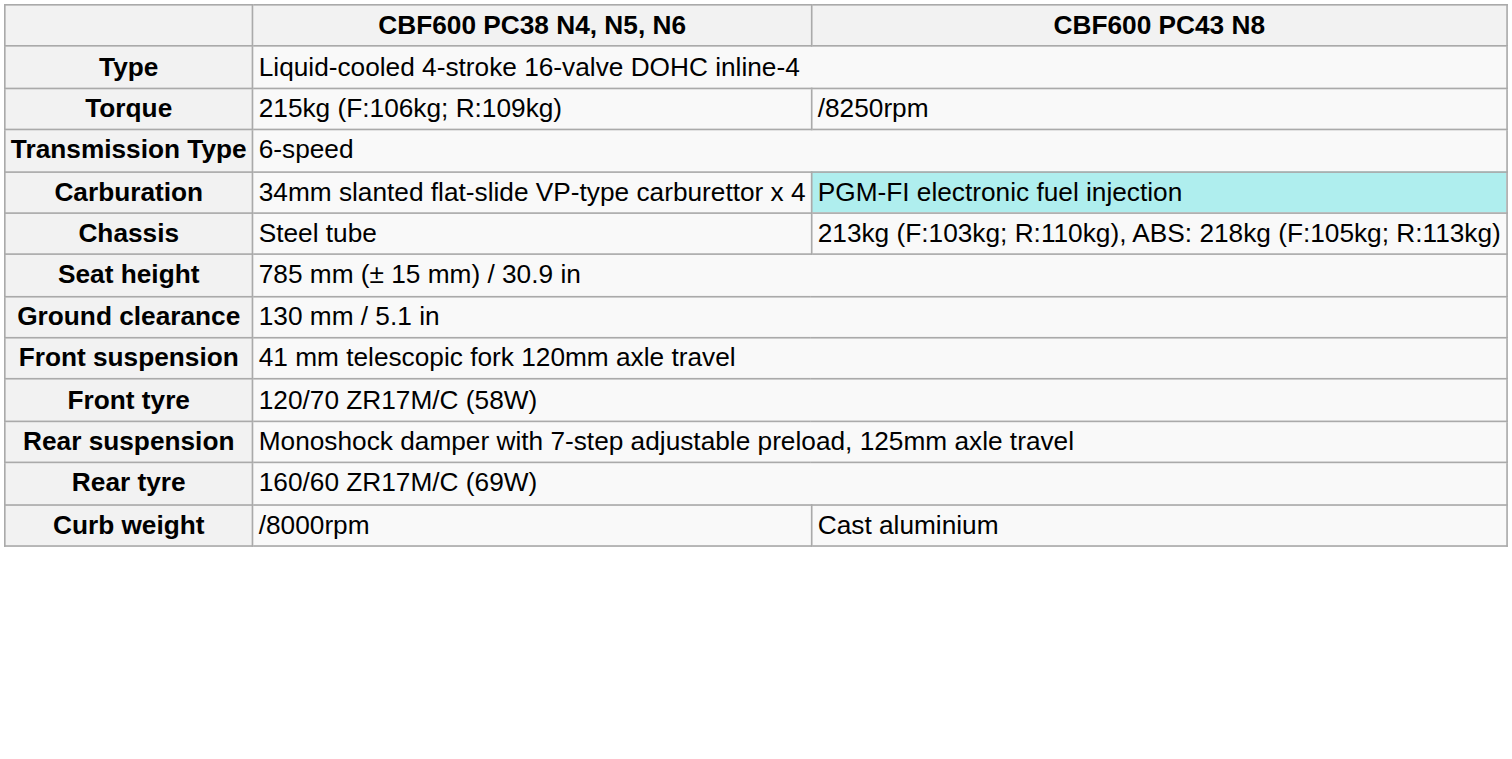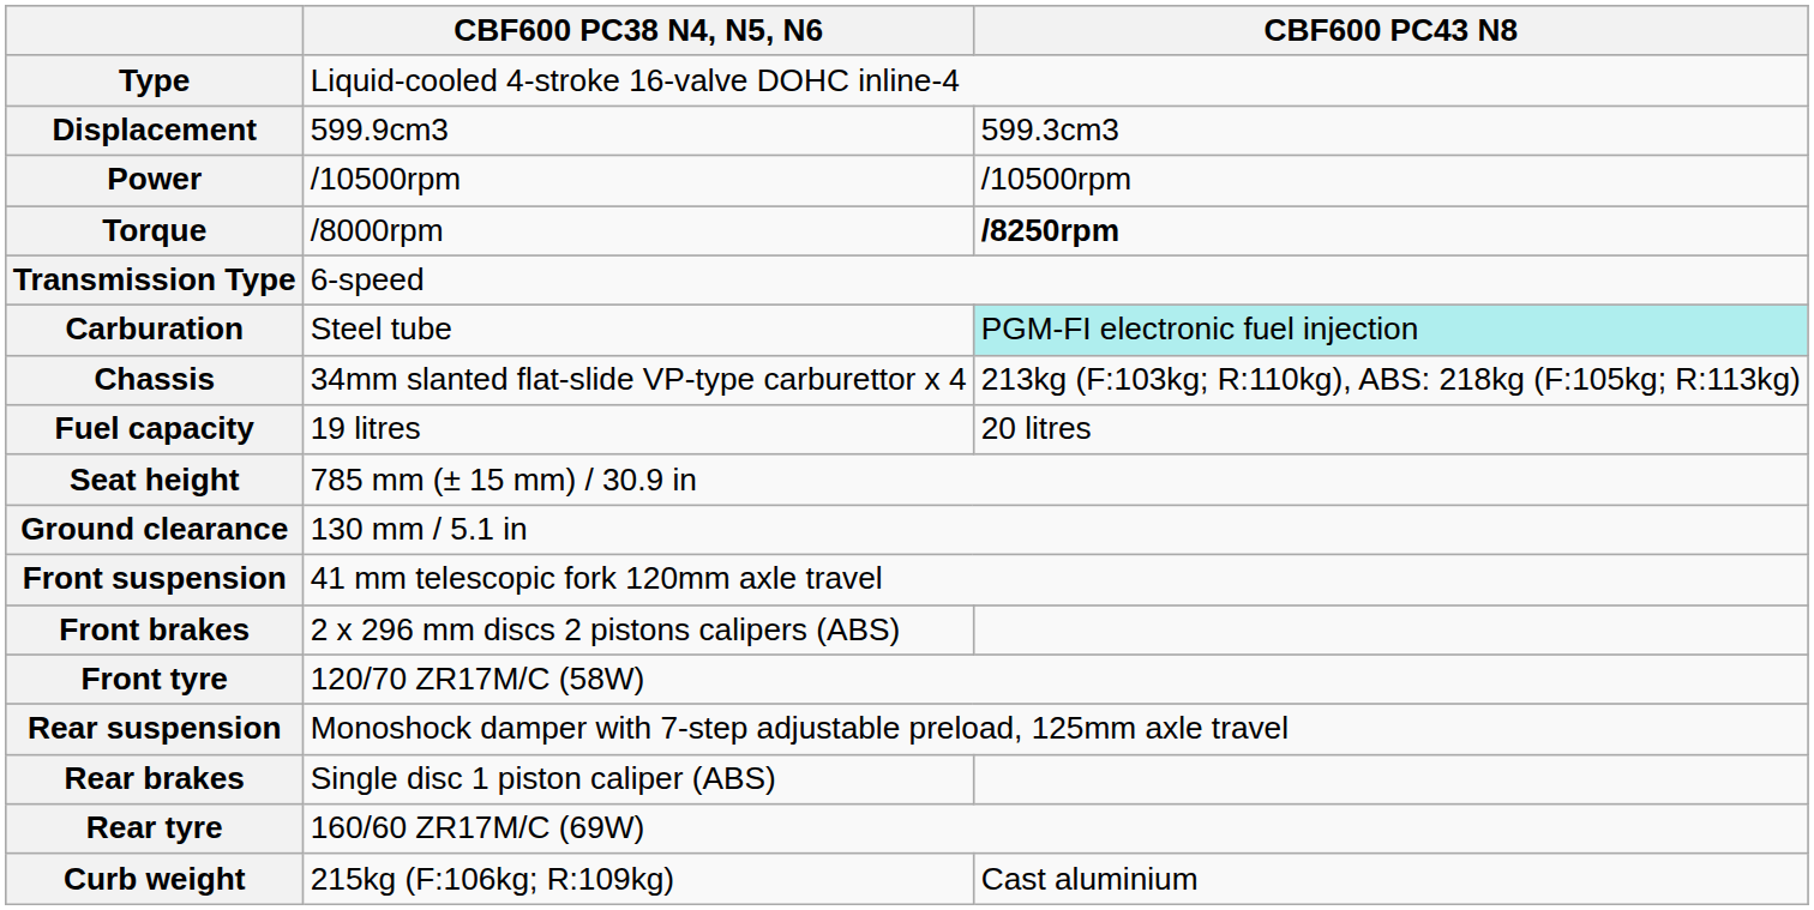+ row: Displacement | 599.9cm3 | 599.3cm3
+ row: Power | /10500rpm | /10500rpm
Torque | CBF600 PC38 N4, N5, N6: 215kg (F:106kg; R:109kg) -> /8000rpm
Torque | CBF600 PC43 N8: normal -> bold
Carburation | CBF600 PC38 N4, N5, N6: 34mm slanted flat-slide VP-type carburettor x 4 -> Steel tube
Chassis | CBF600 PC38 N4, N5, N6: Steel tube -> 34mm slanted flat-slide VP-type carburettor x 4
+ row: Fuel capacity | 19 litres | 20 litres
+ row: Front brakes | 2 x 296 mm discs 2 pistons calipers (ABS)
+ row: Rear brakes | Single disc 1 piston caliper (ABS)
Curb weight | CBF600 PC38 N4, N5, N6: /8000rpm -> 215kg (F:106kg; R:109kg)
